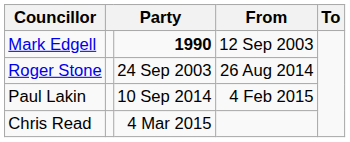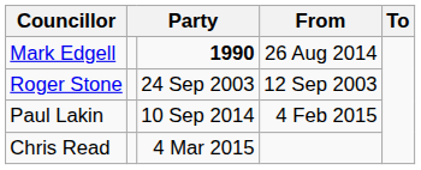Mark Edgell | From: 12 Sep 2003 -> 26 Aug 2014
Roger Stone | From: 26 Aug 2014 -> 12 Sep 2003
